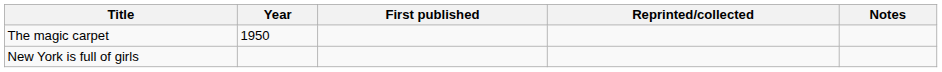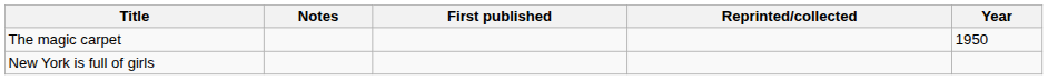columns swapped: Year <-> Notes
